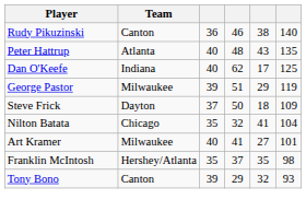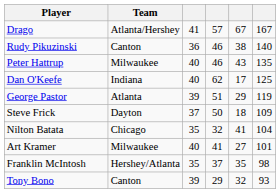+ row: Drago | Atlanta/Hershey | 41 | 57 | 67 | 167
Peter Hattrup | Team: Atlanta -> Milwaukee
Peter Hattrup | column 4: 48 -> 46
George Pastor | Team: Milwaukee -> Atlanta
